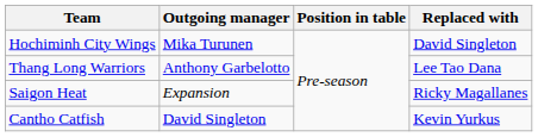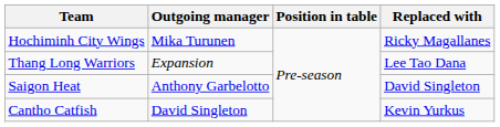Hochiminh City Wings | Replaced with: David Singleton -> Ricky Magallanes
Thang Long Warriors | Outgoing manager: Anthony Garbelotto -> Expansion
Saigon Heat | Outgoing manager: Expansion -> Anthony Garbelotto
Saigon Heat | Replaced with: Ricky Magallanes -> David Singleton
